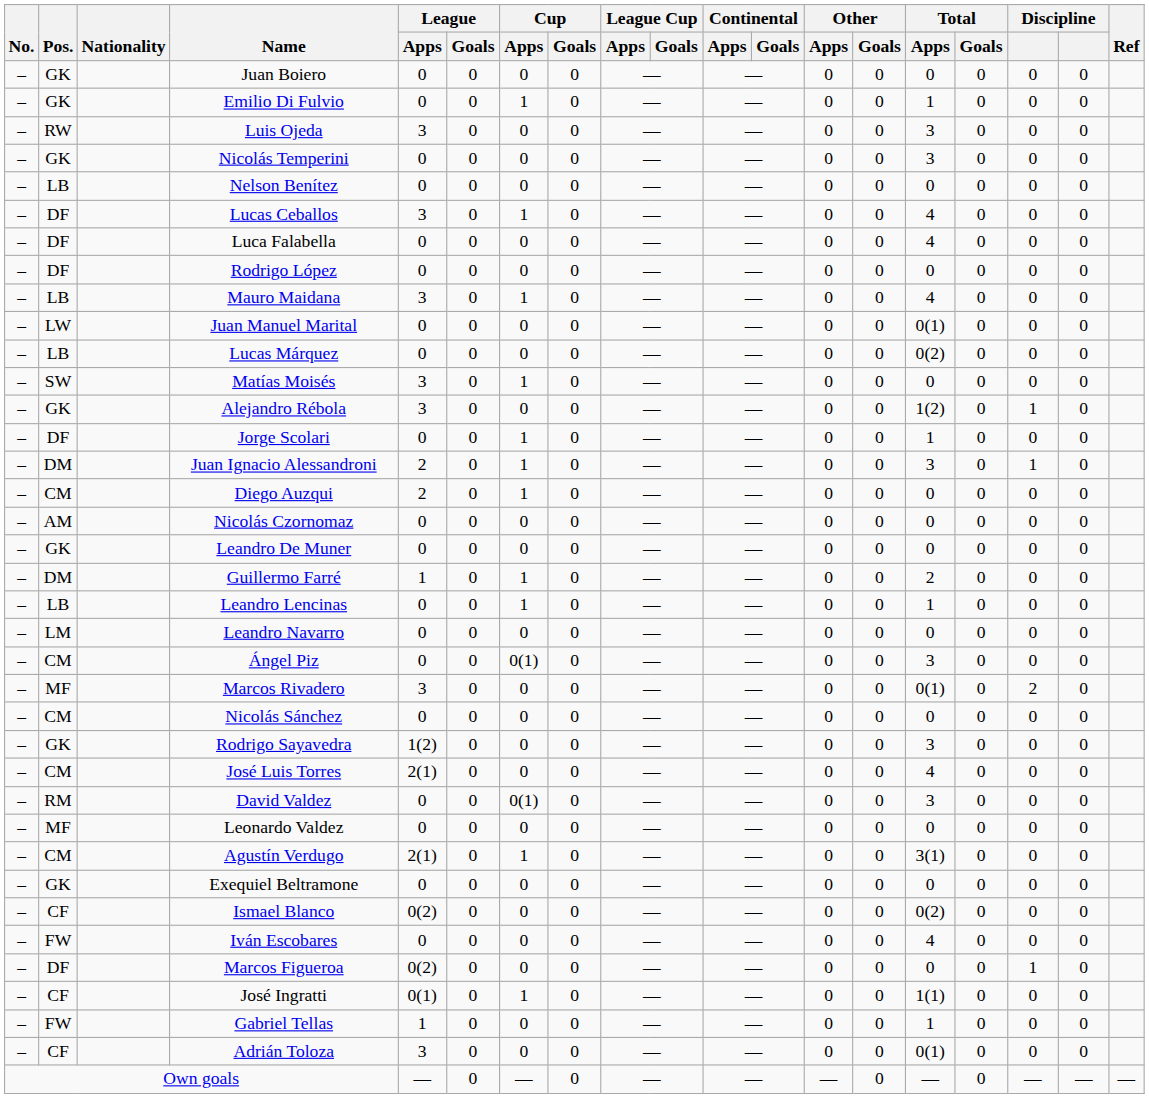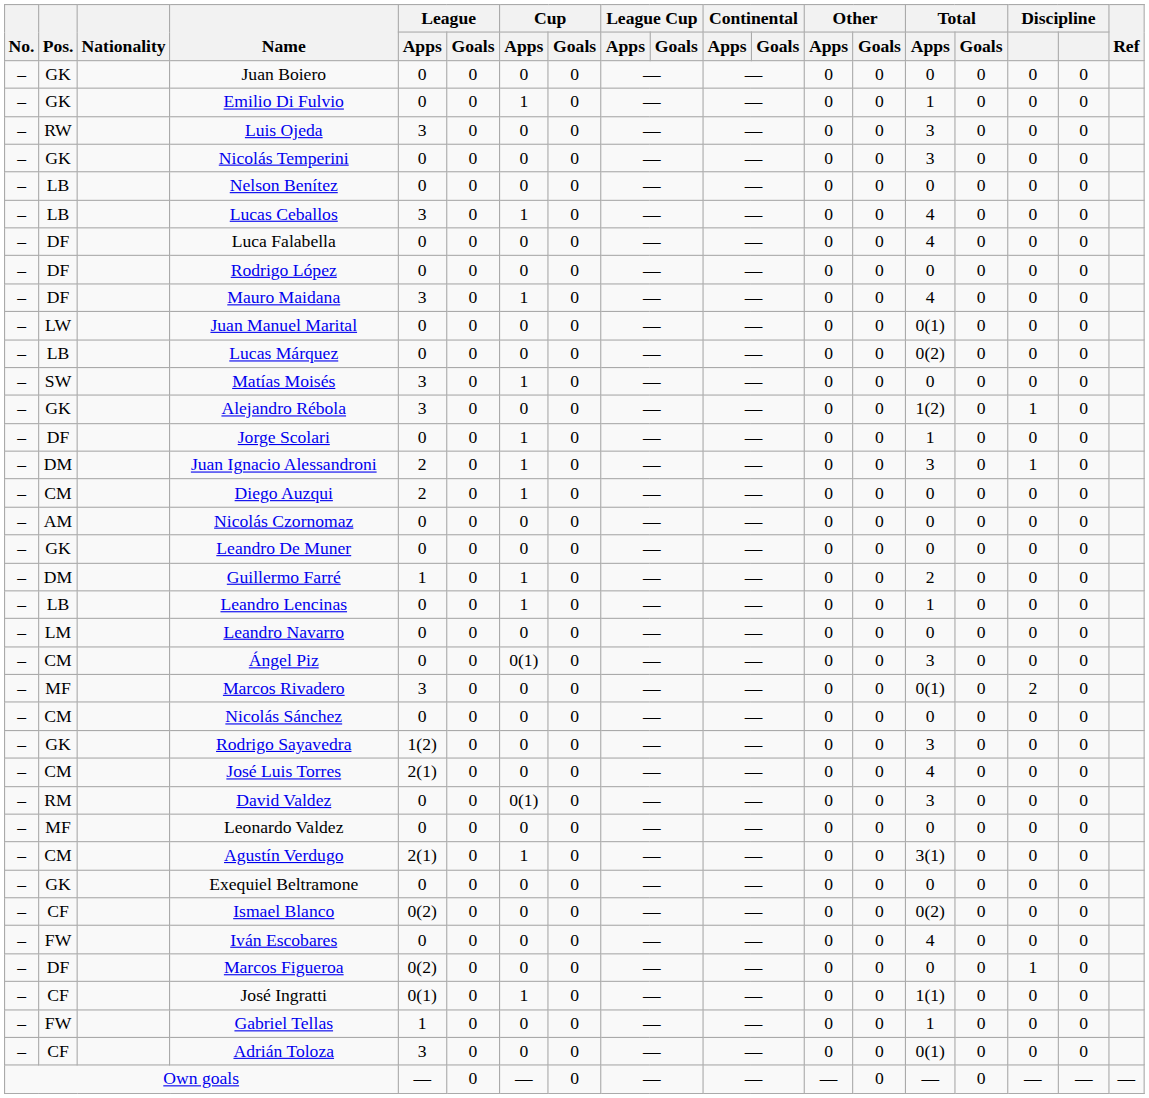Lucas Ceballos | Pos.: DF -> LB
Mauro Maidana | Pos.: LB -> DF
